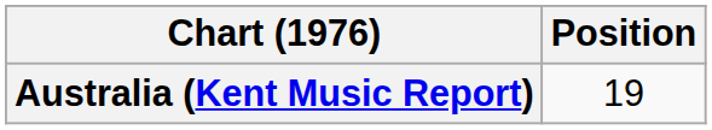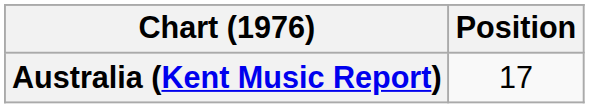Australia (Kent Music Report) | Position: 19 -> 17
